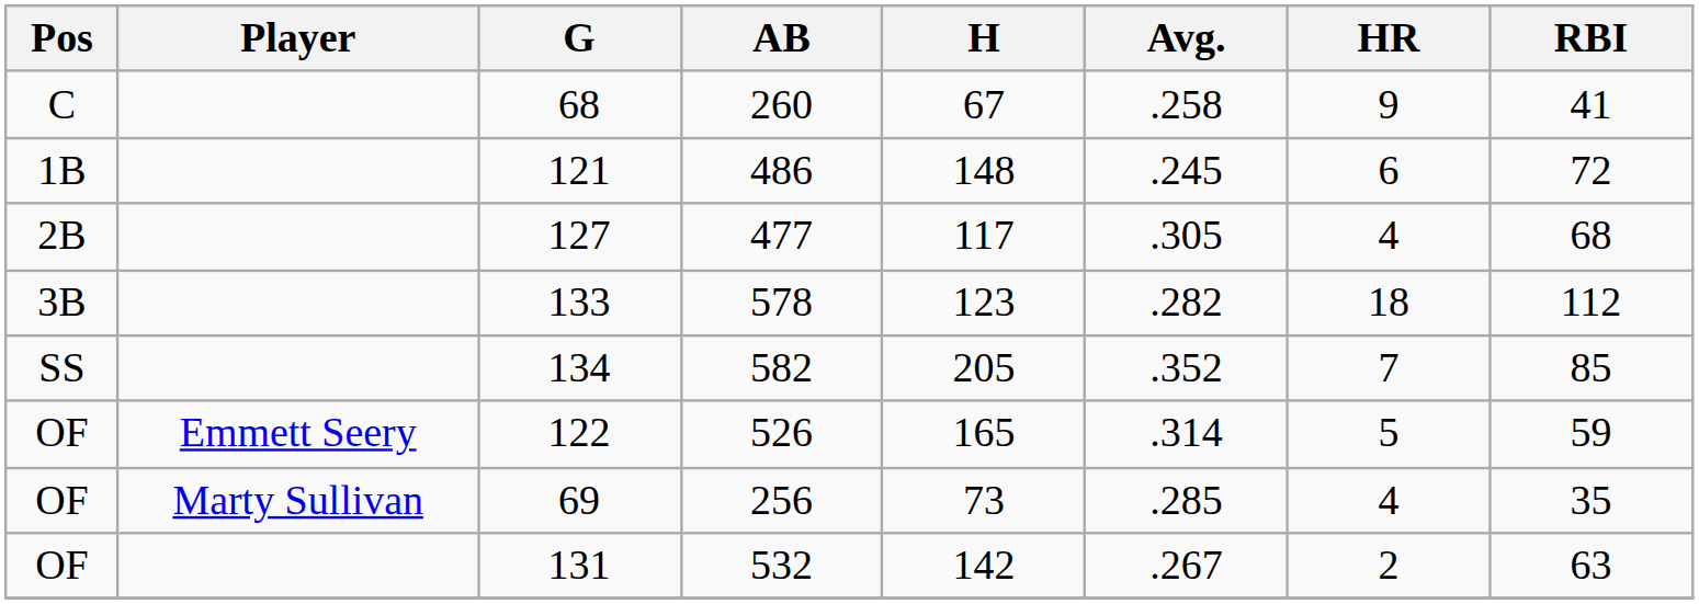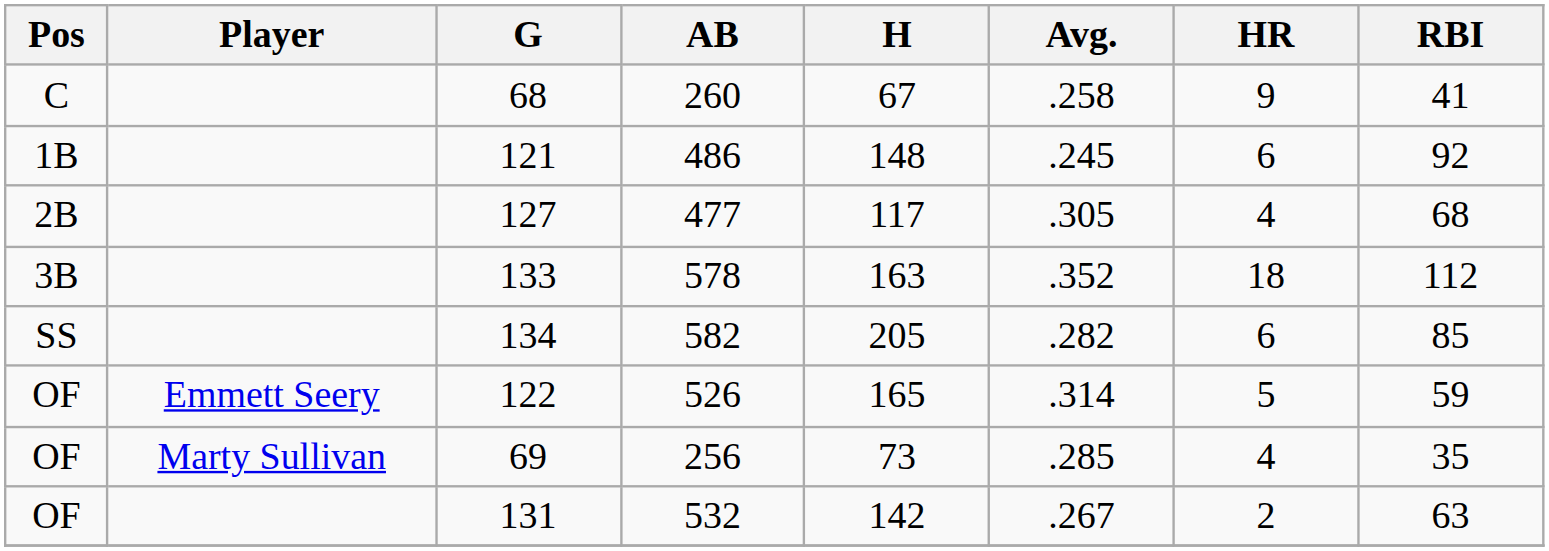486 | RBI: 72 -> 92
578 | H: 123 -> 163
578 | Avg.: .282 -> .352
582 | Avg.: .352 -> .282
582 | HR: 7 -> 6
